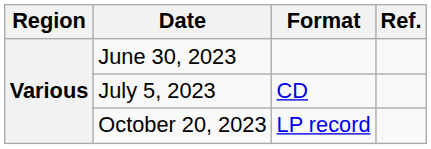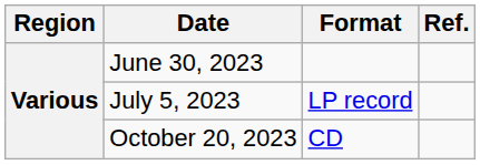July 5, 2023 | Format: CD -> LP record
October 20, 2023 | Format: LP record -> CD
